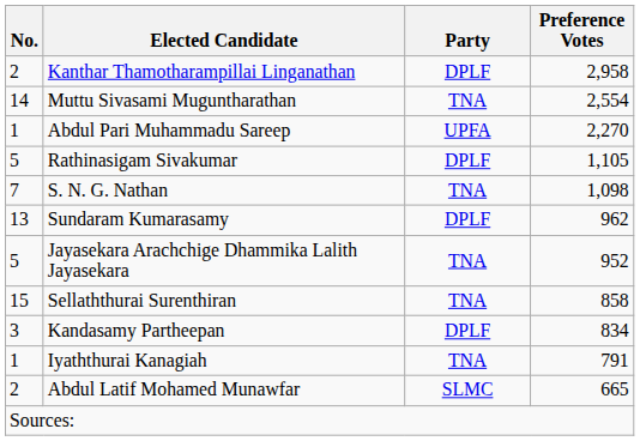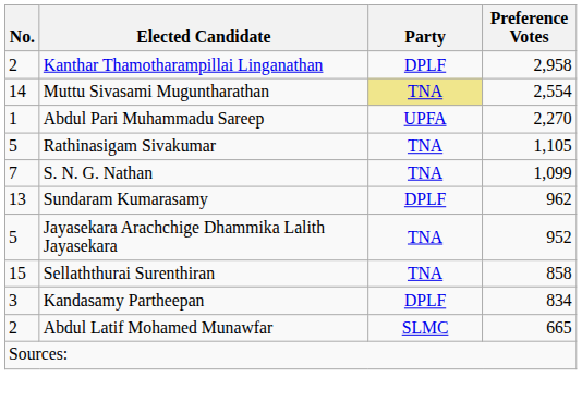Muttu Sivasami Muguntharathan | Party: no background -> khaki background
Rathinasigam Sivakumar | Party: DPLF -> TNA
S. N. G. Nathan | Preference Votes: 1,098 -> 1,099
- row: 1 | Iyaththurai Kanagiah | TNA | 791
